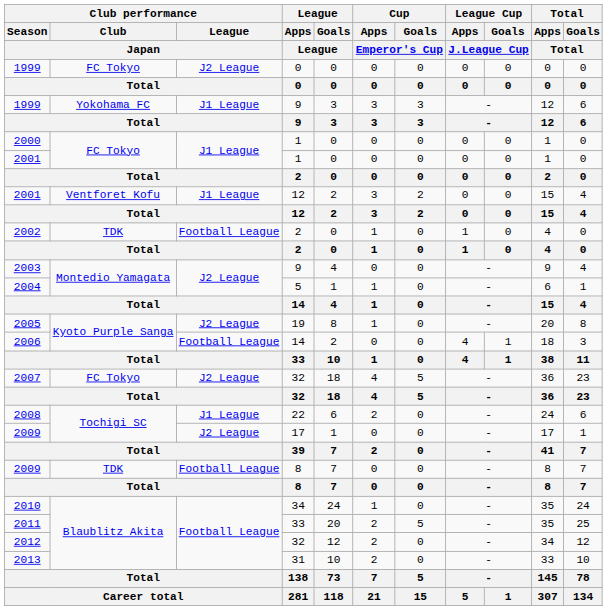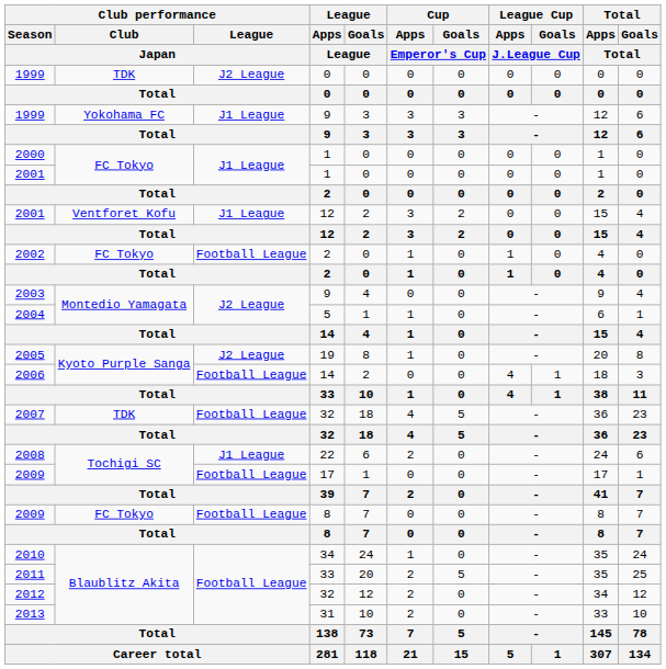1999 / 0 | Club performance / Club / Japan: FC Tokyo -> TDK
2002 | Club performance / Club / Japan: TDK -> FC Tokyo
2007 | Club performance / Club / Japan: FC Tokyo -> TDK
2007 | Club performance / League / Japan: J2 League -> Football League
2009 / 17 | Club performance / League / Japan: J2 League -> Football League
2009 / 8 | Club performance / Club / Japan: TDK -> FC Tokyo
